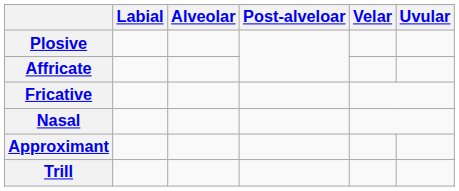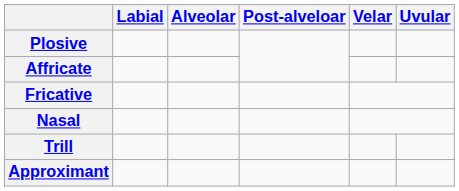rows swapped: Trill <-> Approximant
